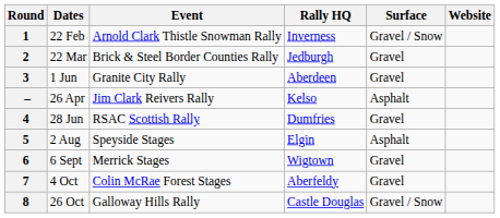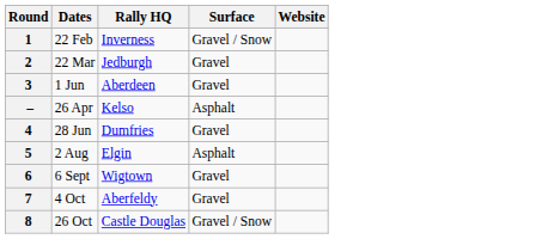- column: Event | Arnold Clark Thistle Snowman Rally | Brick & Steel Border Counties Rally | Granite City Rally | Jim Clark Reivers Rally | RSAC Scottish Rally | Speyside Stages | Merrick Stages | Colin McRae Forest Stages | Galloway Hills Rally
